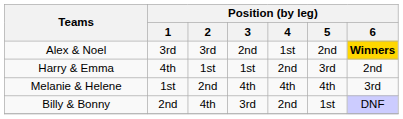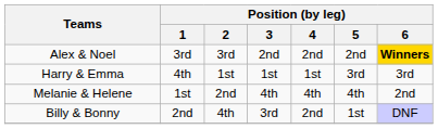Alex & Noel | Position (by leg) / 4: 1st -> 2nd
Harry & Emma | Position (by leg) / 4: 2nd -> 1st
Harry & Emma | Position (by leg) / 6: 2nd -> 3rd
Melanie & Helene | Position (by leg) / 6: 3rd -> 2nd
